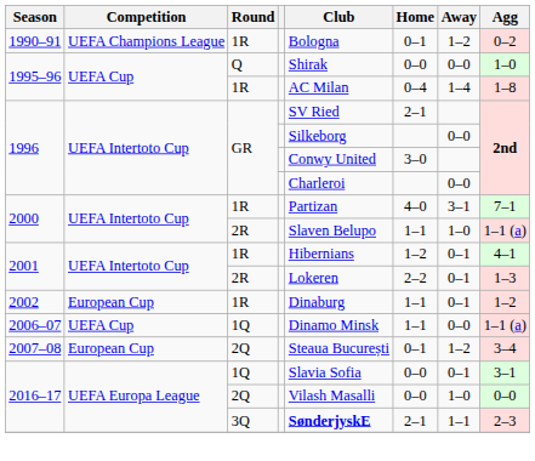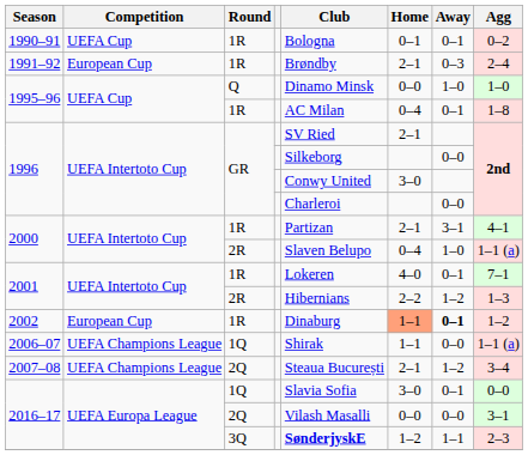1990–91 | Competition: UEFA Champions League -> UEFA Cup
1990–91 | Away: 1–2 -> 0–1
+ row: 1991–92 | European Cup | 1R | Brøndby | 2–1 | 0–3 | 2–4
1995–96 / Q | Club: Shirak -> Dinamo Minsk
1995–96 / Q | Away: 0–0 -> 1–0
1995–96 / 1R | Away: 1–4 -> 0–1
2000 / 1R | Home: 4–0 -> 2–1
2000 / 1R | Agg: 7–1 -> 4–1
2000 / 2R | Home: 1–1 -> 0–4
2001 / 1R | Club: Hibernians -> Lokeren
2001 / 1R | Home: 1–2 -> 4–0
2001 / 1R | Agg: 4–1 -> 7–1
2001 / 2R | Club: Lokeren -> Hibernians
2001 / 2R | Away: 0–1 -> 1–2
2002 | Home: no background -> lightsalmon background
2002 | Away: normal -> bold
2006–07 | Competition: UEFA Cup -> UEFA Champions League
2006–07 | Club: Dinamo Minsk -> Shirak
2007–08 | Competition: European Cup -> UEFA Champions League
2007–08 | Home: 0–1 -> 2–1
2016–17 / 1Q | Home: 0–0 -> 3–0
2016–17 / 1Q | Agg: 3–1 -> 0–0
2016–17 / 2Q | Away: 1–0 -> 0–0
2016–17 / 2Q | Agg: 0–0 -> 3–1
2016–17 / 3Q | Home: 2–1 -> 1–2
